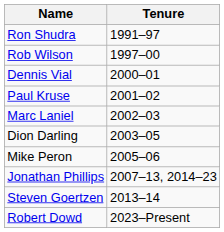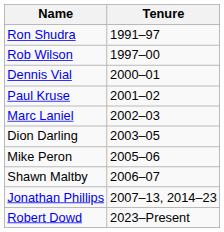+ row: Shawn Maltby | 2006–07
- row: Steven Goertzen | 2013–14
